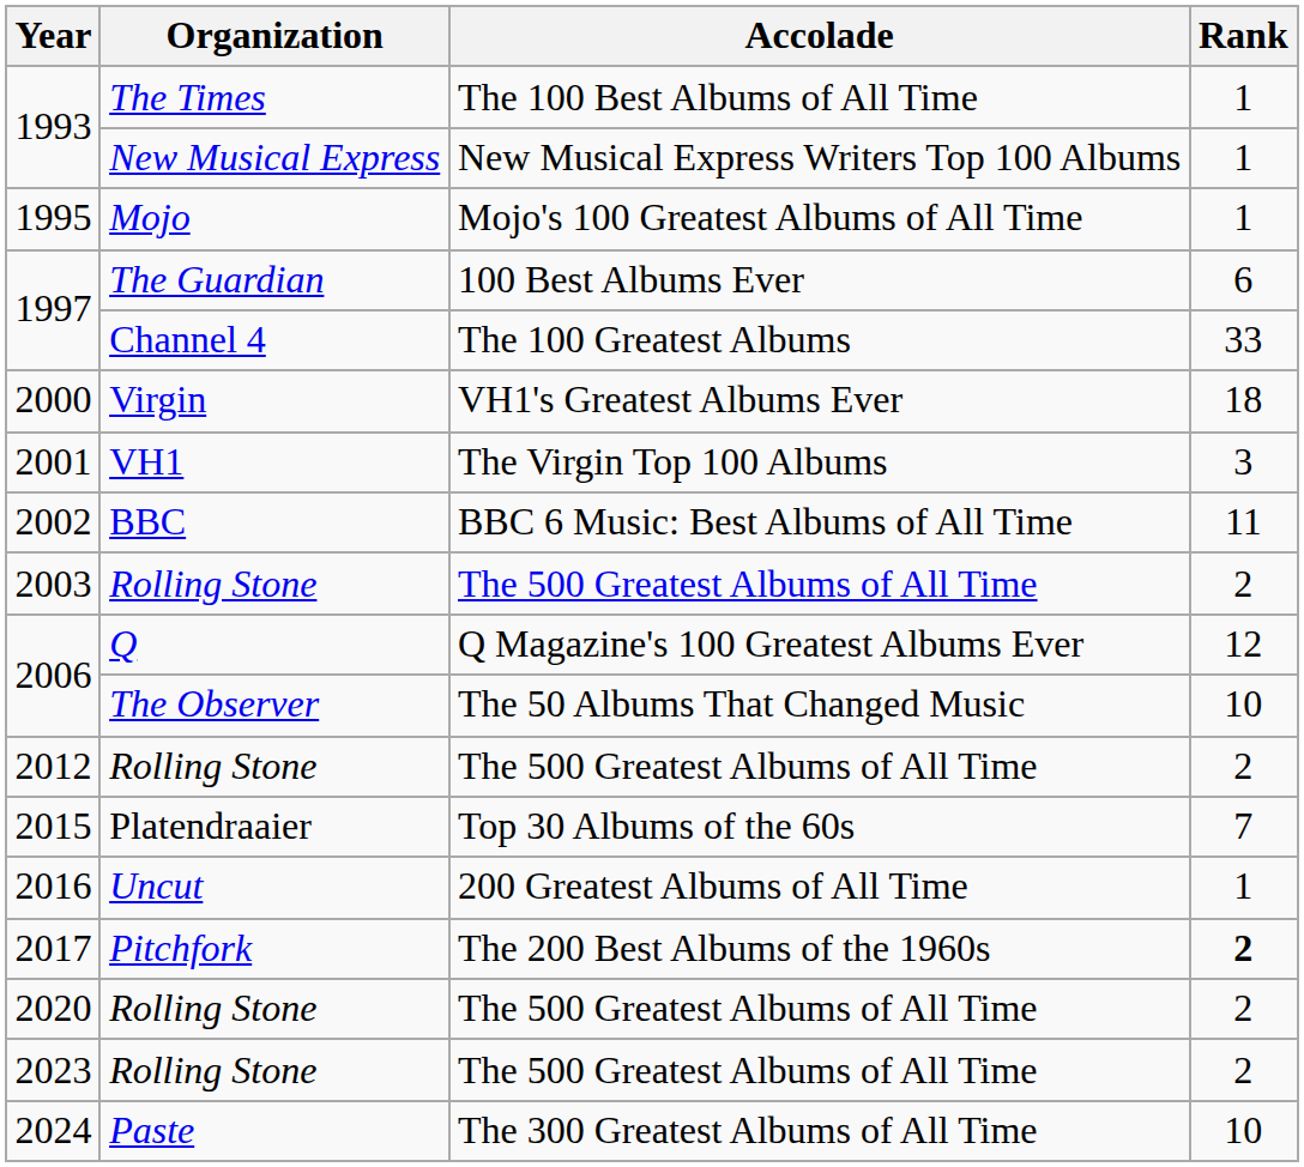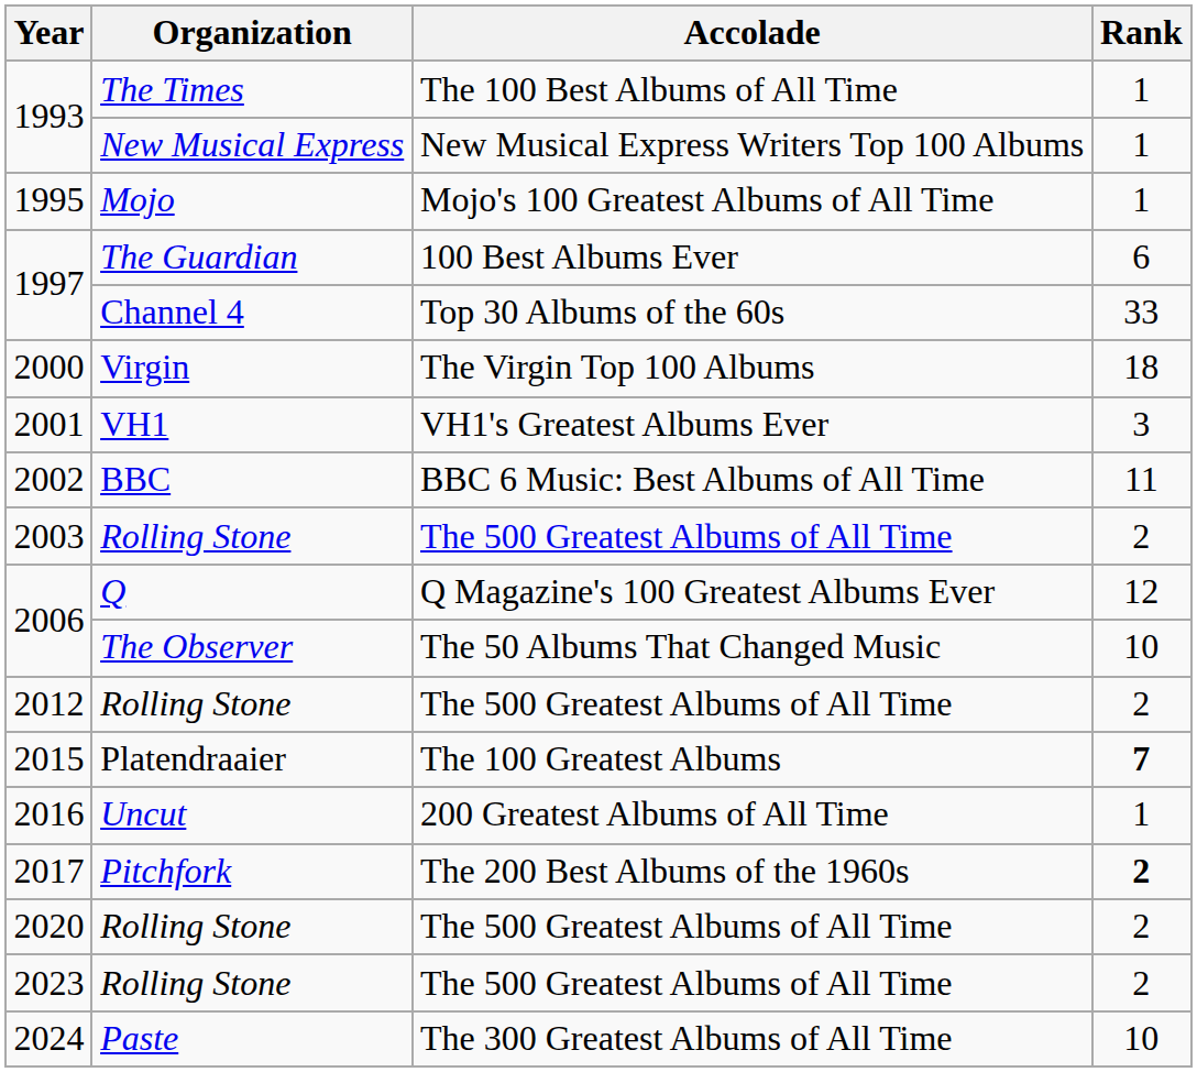1997 / Channel 4 | Accolade: The 100 Greatest Albums -> Top 30 Albums of the 60s
2000 | Accolade: VH1's Greatest Albums Ever -> The Virgin Top 100 Albums
2001 | Accolade: The Virgin Top 100 Albums -> VH1's Greatest Albums Ever
2015 | Accolade: Top 30 Albums of the 60s -> The 100 Greatest Albums
2015 | Rank: normal -> bold
